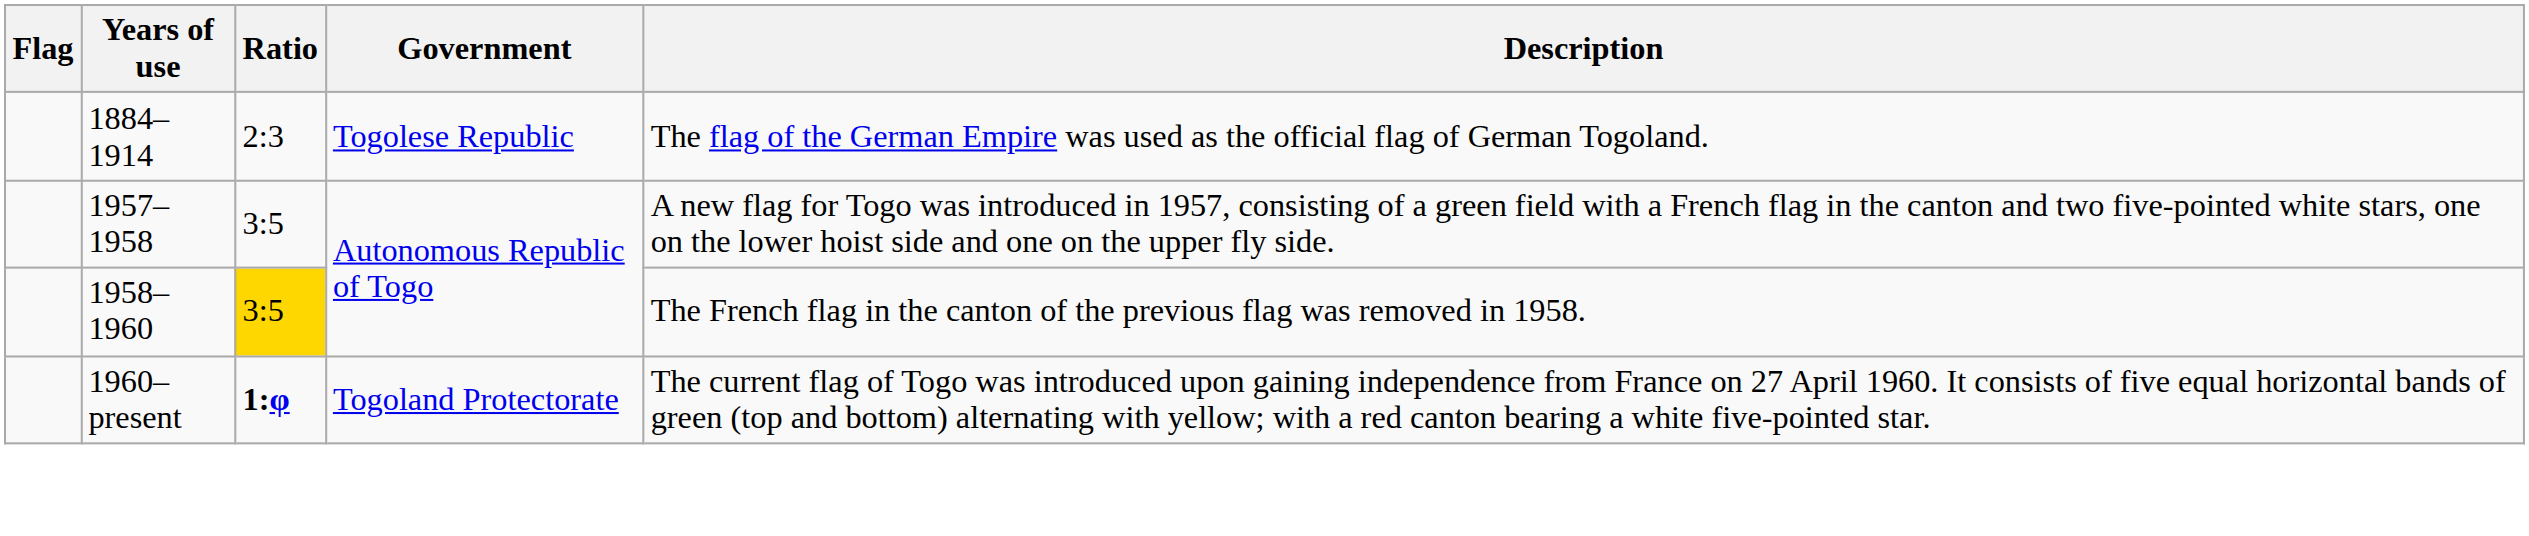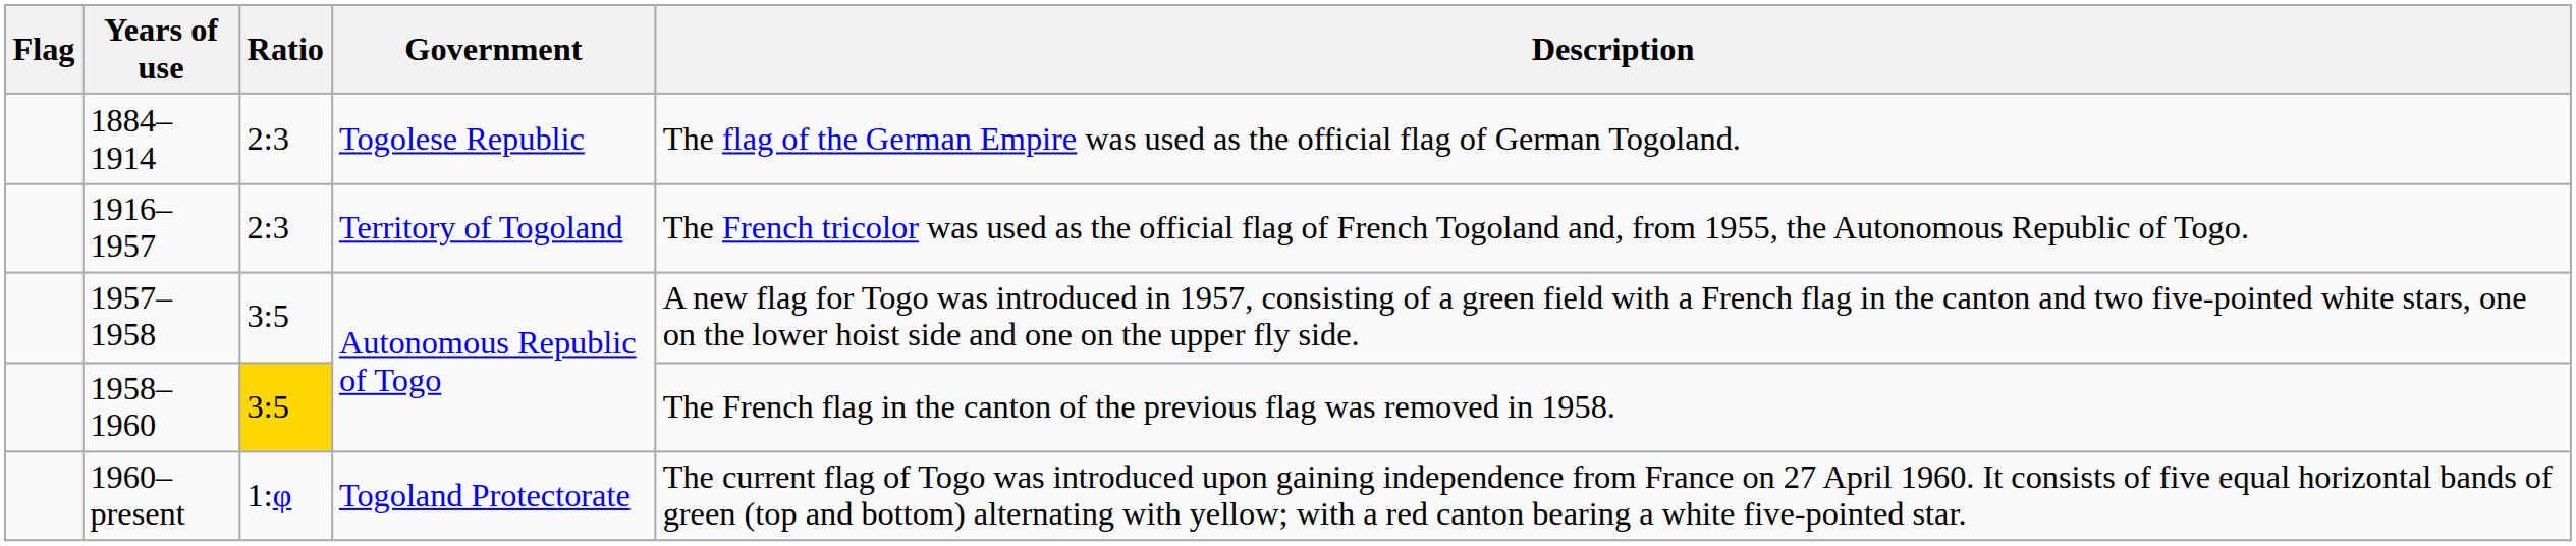+ row: 1916–1957 | 2:3 | Territory of Togoland | The French tricolor was used as the official flag of French Togoland and, from 1955, the Autonomous Republic of Togo.
1960–present | Ratio: bold -> normal
